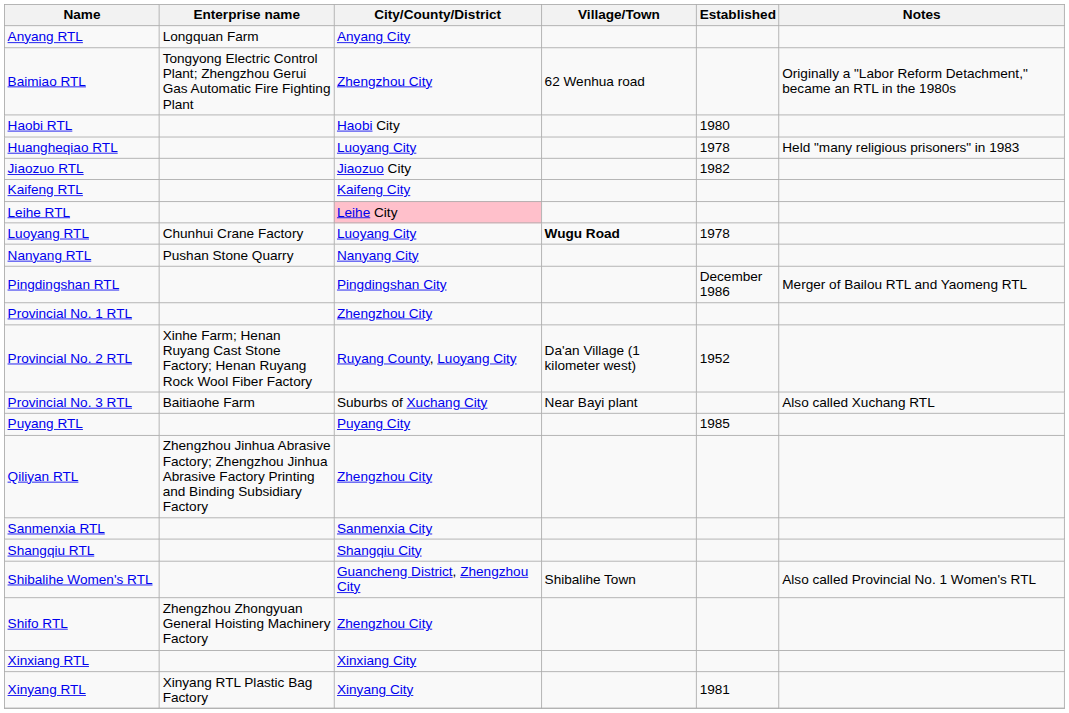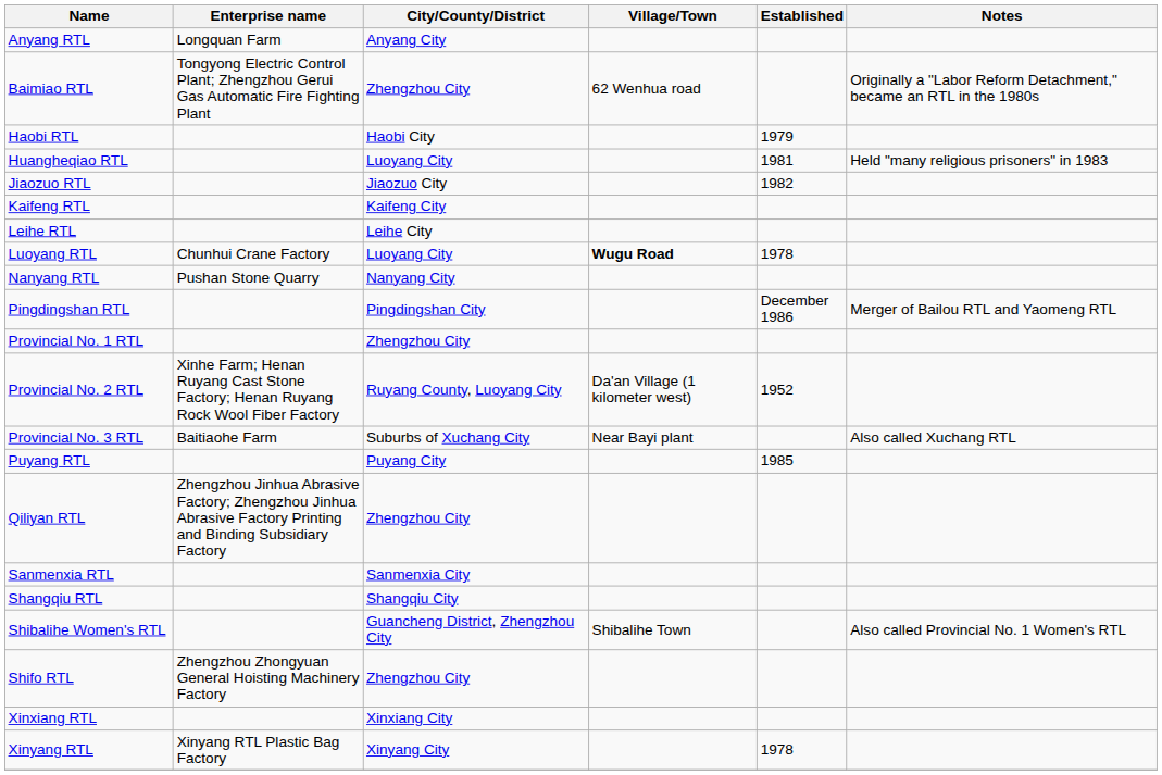Haobi RTL | Established: 1980 -> 1979
Huangheqiao RTL | Established: 1978 -> 1981
Leihe RTL | City/County/District: pink background -> no background
Xinyang RTL | Established: 1981 -> 1978
